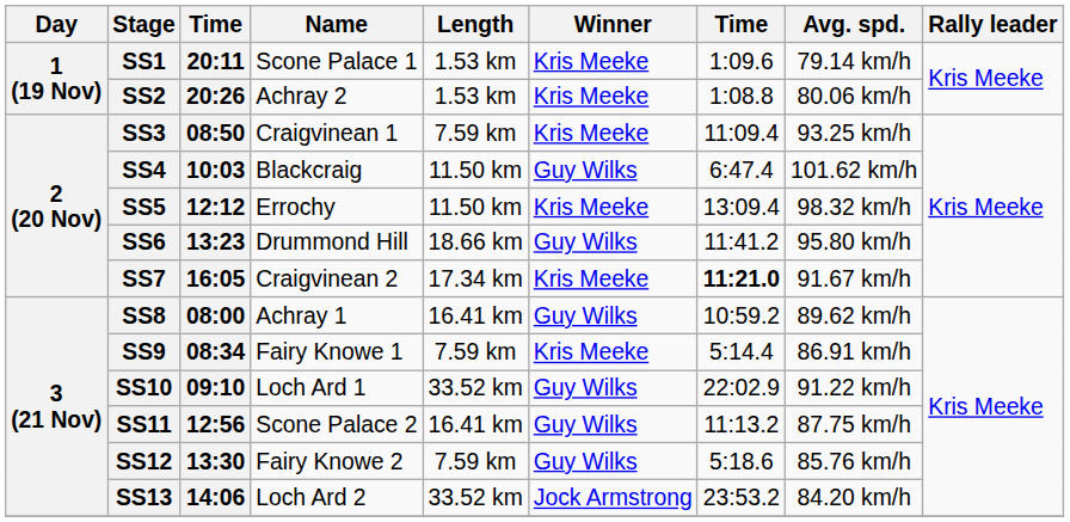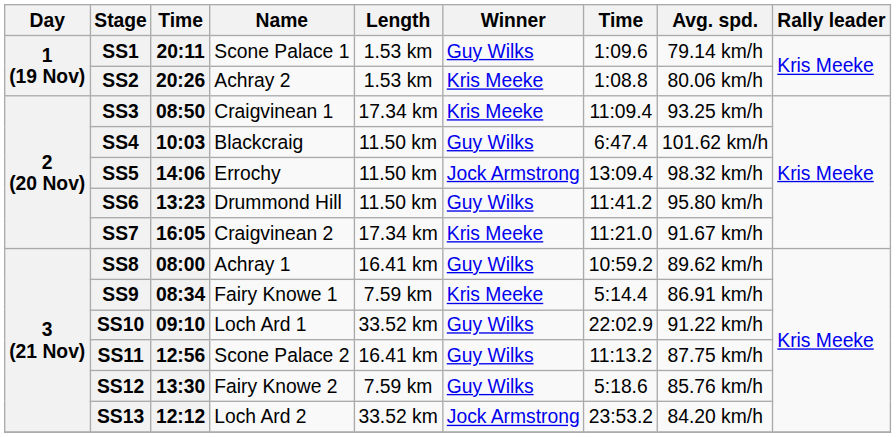SS1 | Winner: Kris Meeke -> Guy Wilks
SS3 | Length: 7.59 km -> 17.34 km
SS5 | column 3: 12:12 -> 14:06
SS5 | Winner: Kris Meeke -> Jock Armstrong
SS6 | Length: 18.66 km -> 11.50 km
SS7 | column 7: bold -> normal
SS13 | column 3: 14:06 -> 12:12
